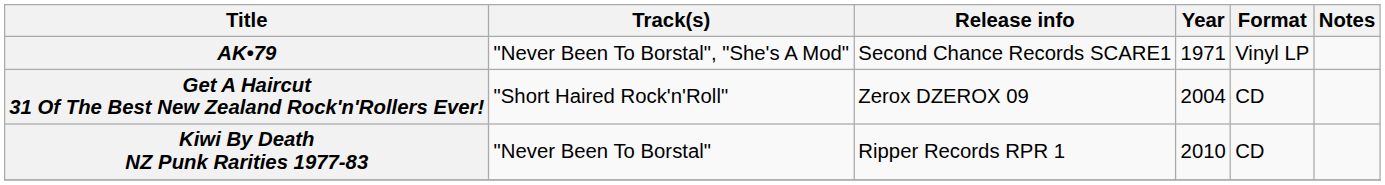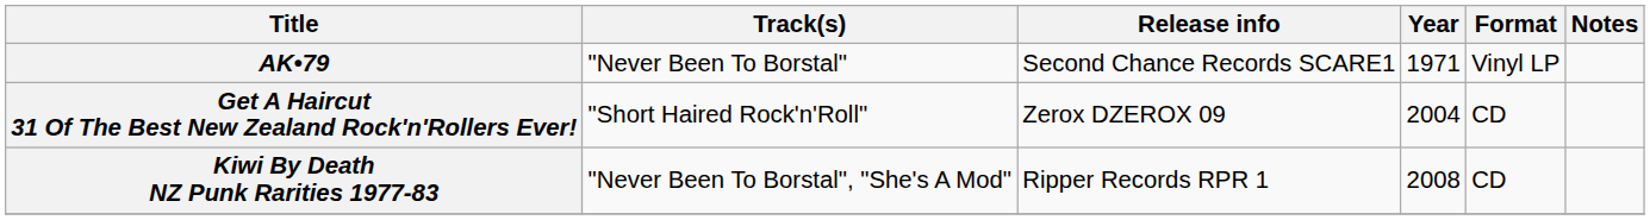AK•79 | Track(s): "Never Been To Borstal", "She's A Mod" -> "Never Been To Borstal"
Kiwi By Death NZ Punk Rarities 1977-83 | Track(s): "Never Been To Borstal" -> "Never Been To Borstal", "She's A Mod"
Kiwi By Death NZ Punk Rarities 1977-83 | Year: 2010 -> 2008
